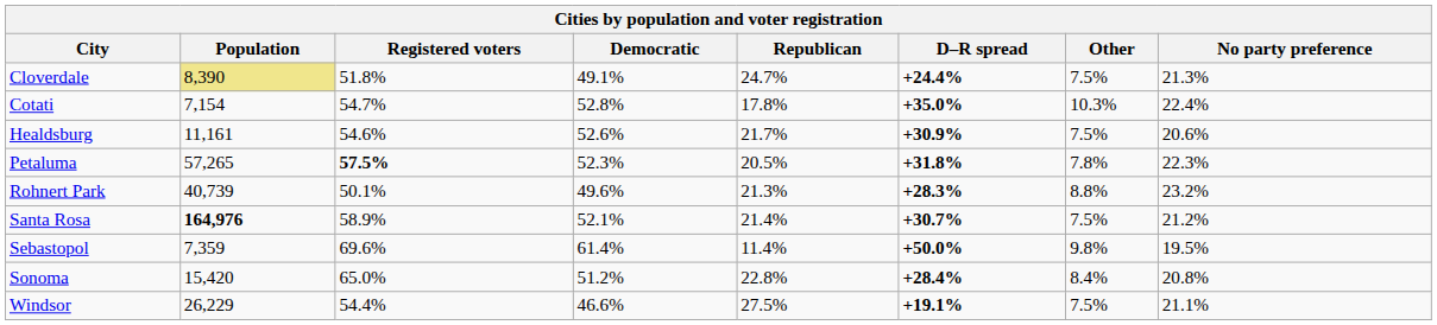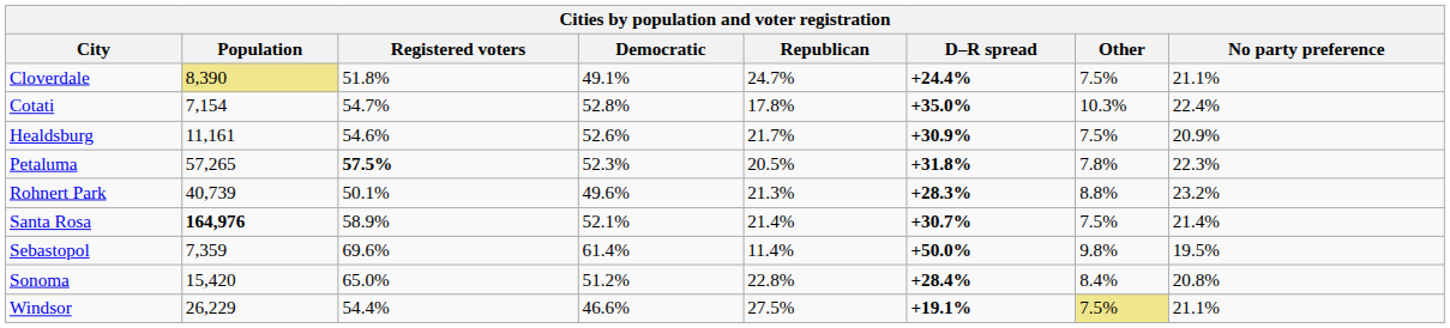Cloverdale | No party preference: 21.3% -> 21.1%
Healdsburg | No party preference: 20.6% -> 20.9%
Santa Rosa | No party preference: 21.2% -> 21.4%
Windsor | Other: no background -> khaki background
